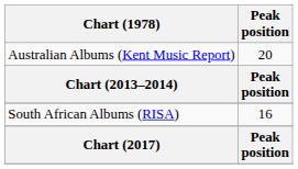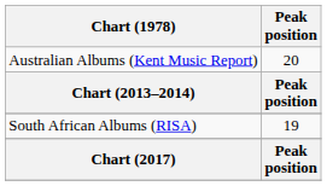South African Albums (RISA) | Peak position: 16 -> 19
